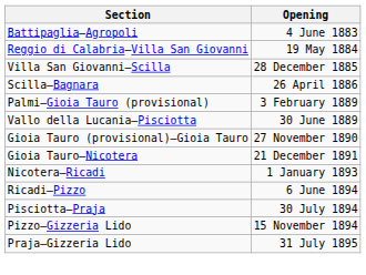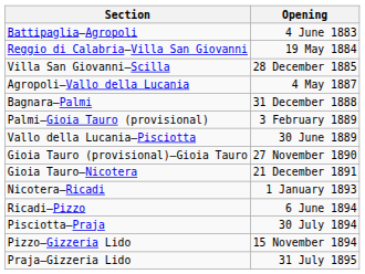- row: Scilla–Bagnara | 26 April 1886
+ row: Agropoli–Vallo della Lucania | 4 May 1887
+ row: Bagnara–Palmi | 31 December 1888
